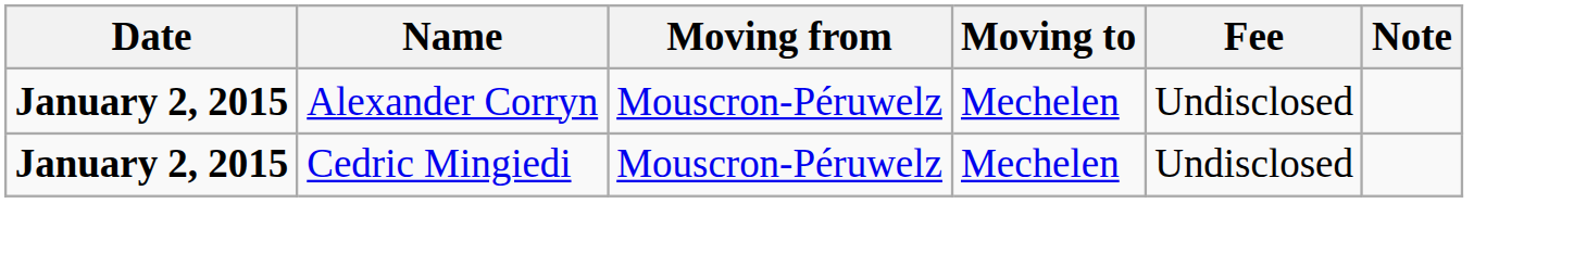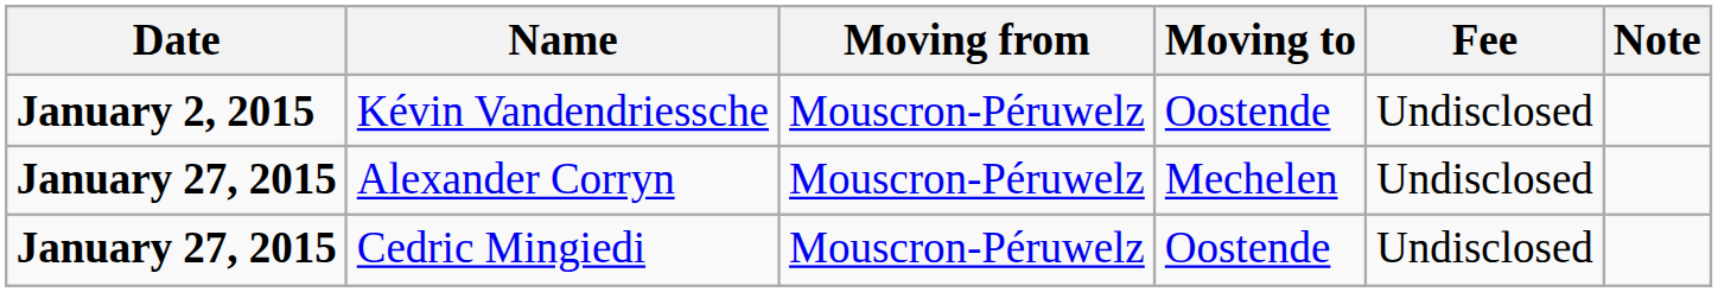+ row: January 2, 2015 | Kévin Vandendriessche | Mouscron-Péruwelz | Oostende | Undisclosed
Alexander Corryn | Date: January 2, 2015 -> January 27, 2015
Cedric Mingiedi | Date: January 2, 2015 -> January 27, 2015
Cedric Mingiedi | Moving to: Mechelen -> Oostende
